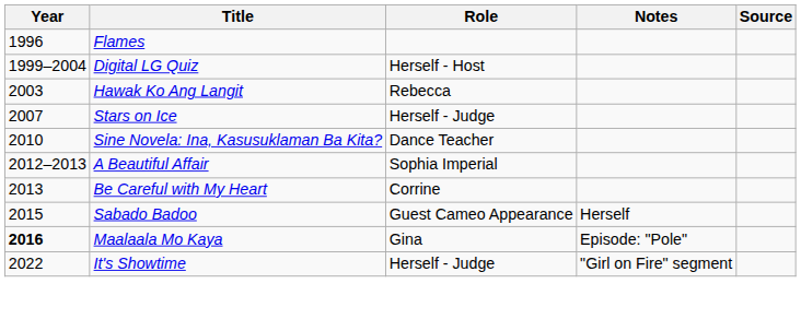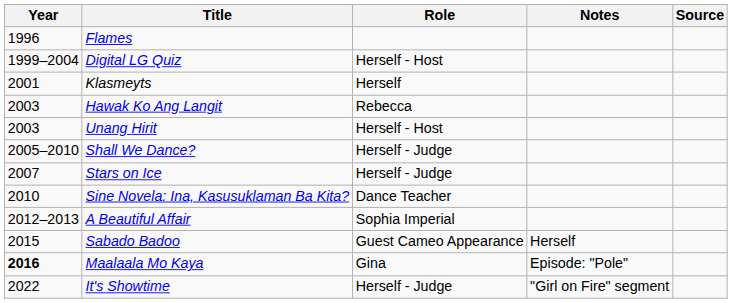+ row: 2001 | Klasmeyts | Herself
+ row: 2003 | Unang Hirit | Herself - Host
+ row: 2005–2010 | Shall We Dance? | Herself - Judge
- row: 2013 | Be Careful with My Heart | Corrine
